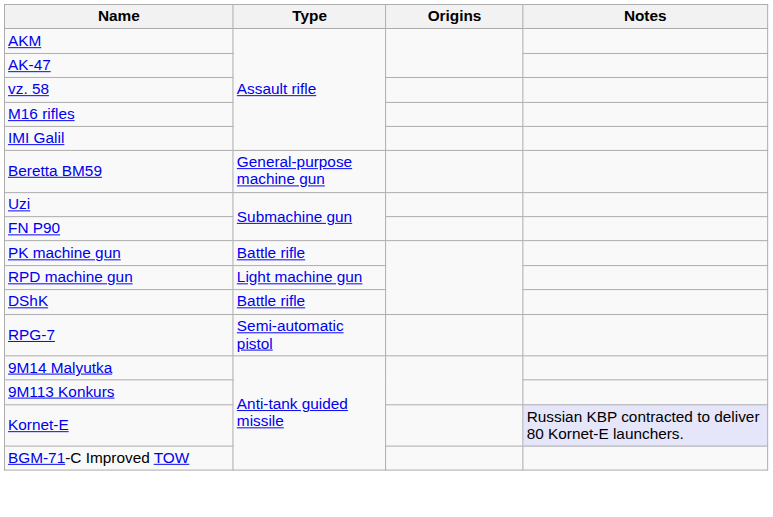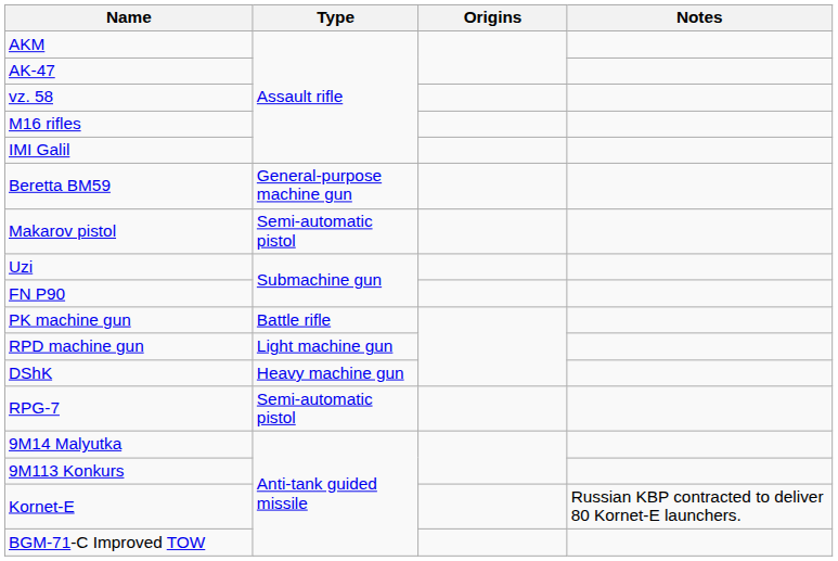+ row: Makarov pistol | Semi-automatic pistol
DShK | Type: Battle rifle -> Heavy machine gun
Kornet-E | Notes: lavender background -> no background
